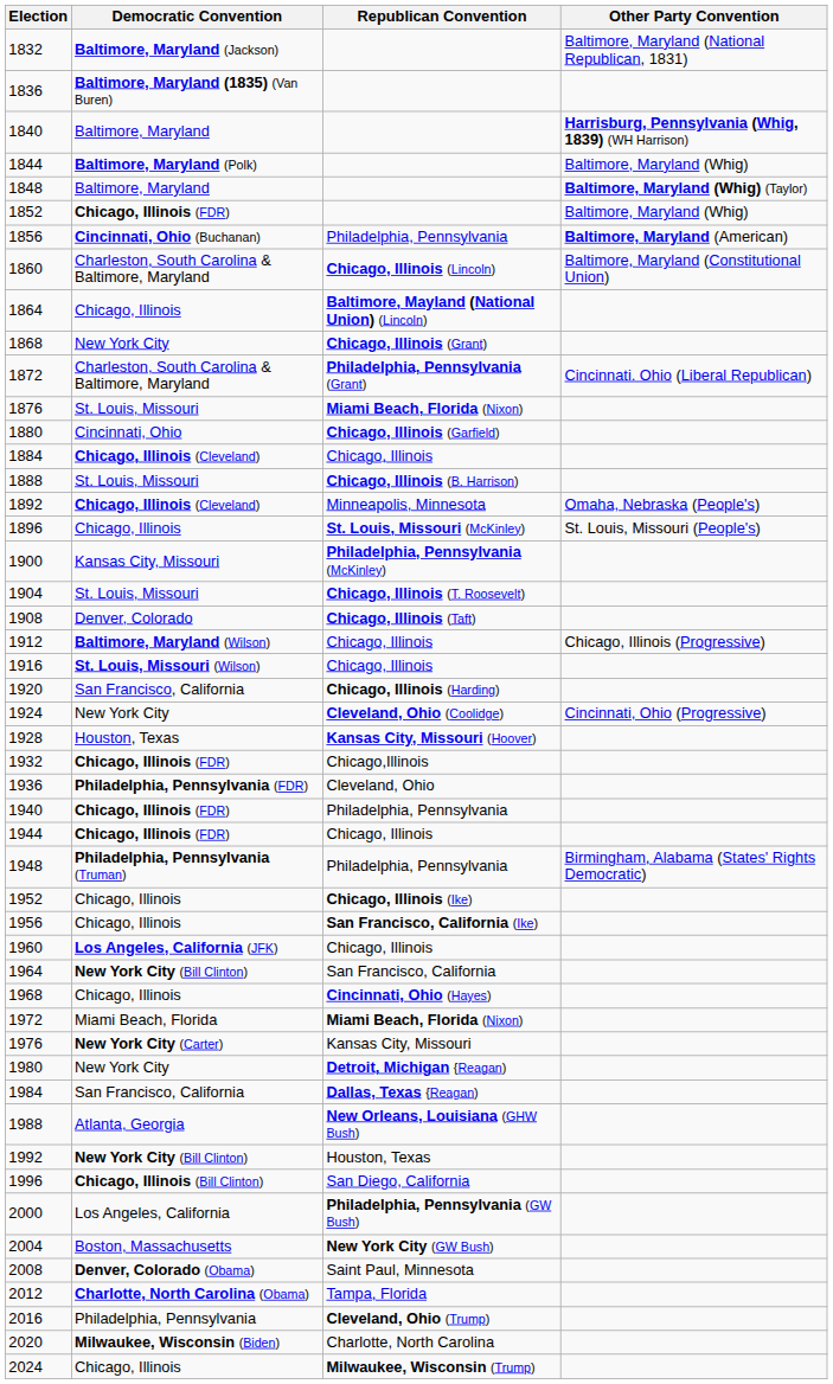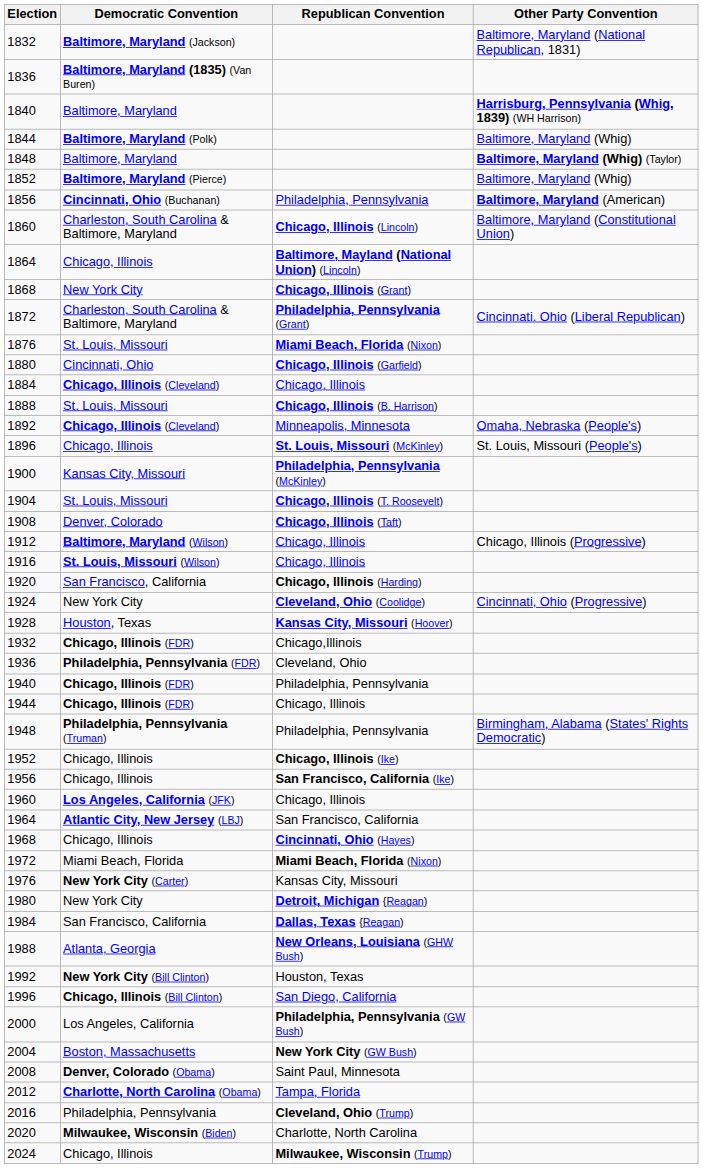1852 | Democratic Convention: Chicago, Illinois (FDR) -> Baltimore, Maryland (Pierce)
1964 | Democratic Convention: New York City (Bill Clinton) -> Atlantic City, New Jersey (LBJ)
